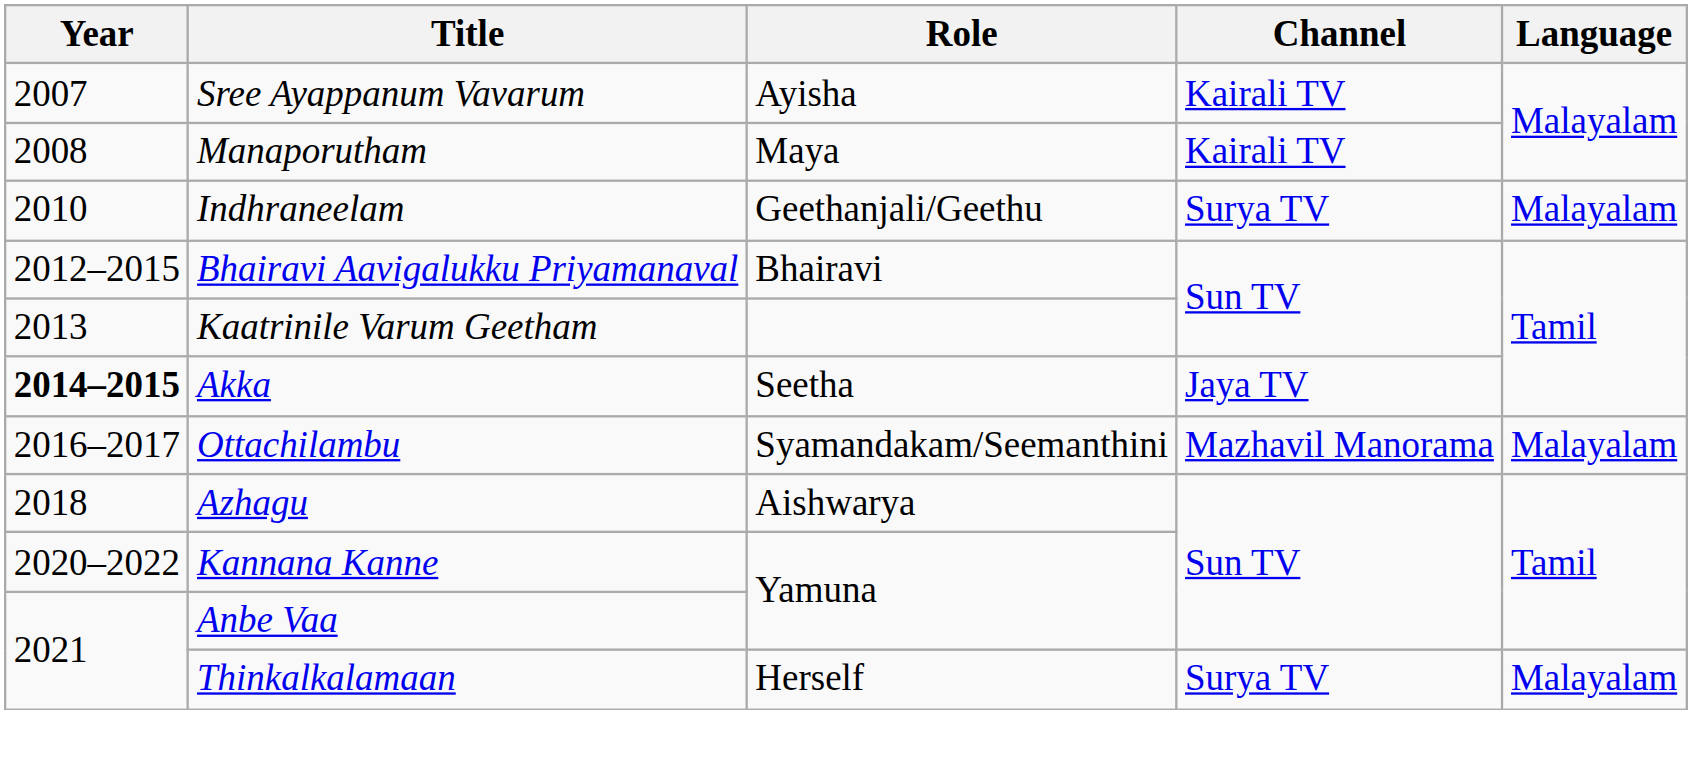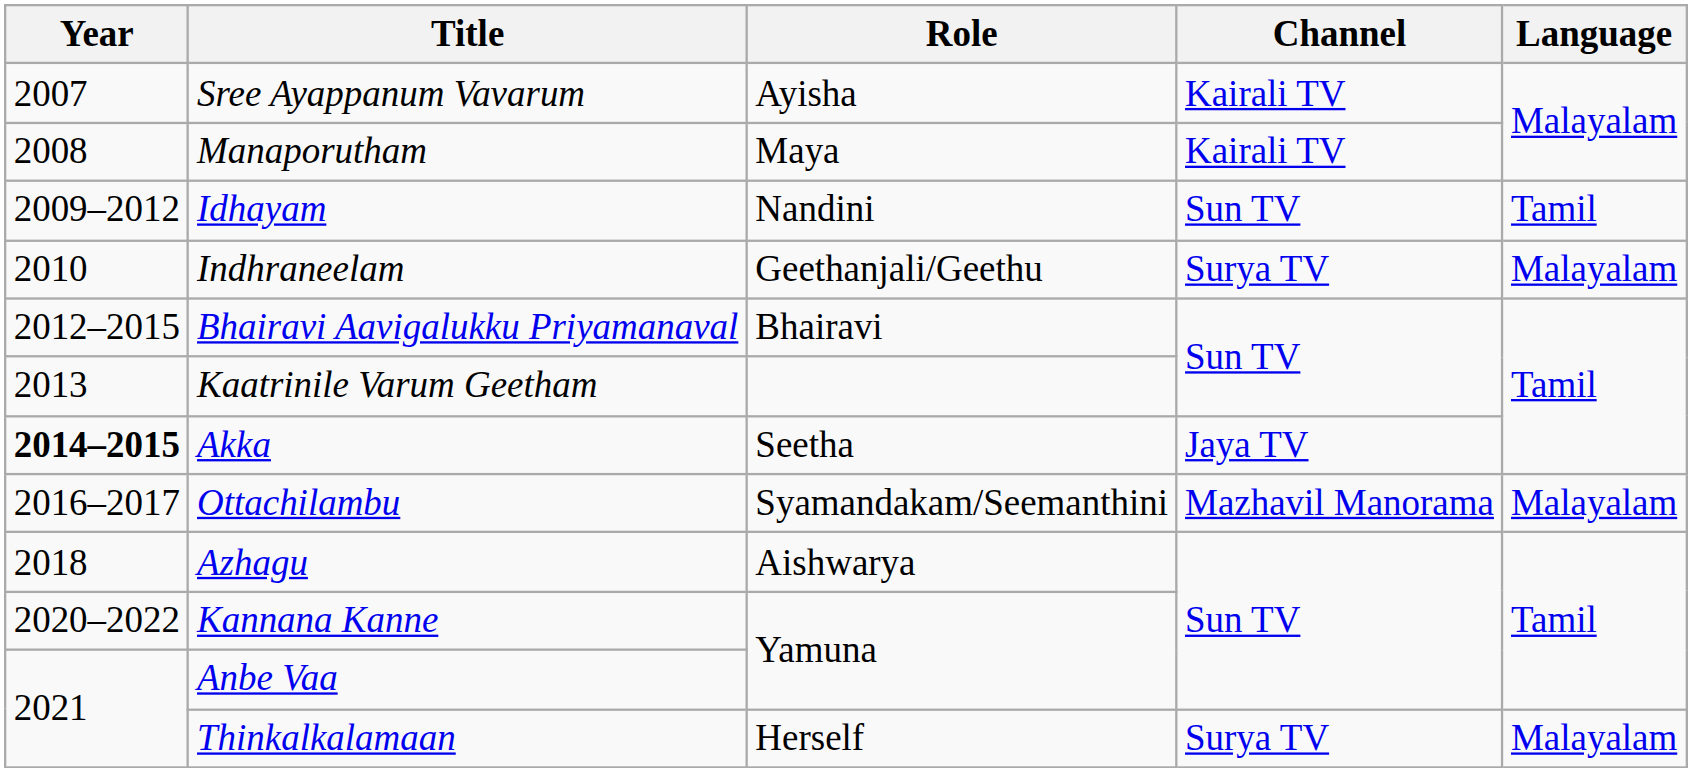+ row: 2009–2012 | Idhayam | Nandini | Sun TV | Tamil
